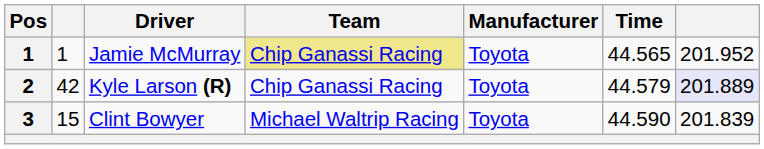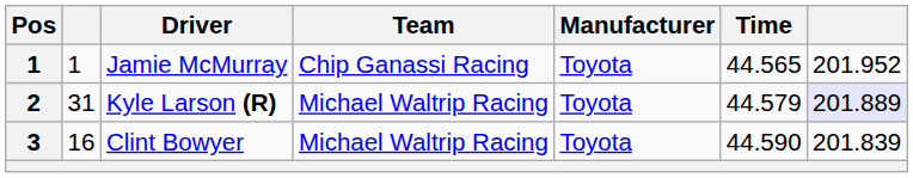Jamie McMurray | Team: khaki background -> no background
Kyle Larson (R) | column 2: 42 -> 31
Kyle Larson (R) | Team: Chip Ganassi Racing -> Michael Waltrip Racing
Clint Bowyer | column 2: 15 -> 16
